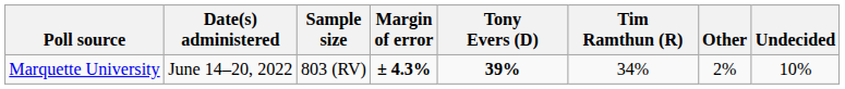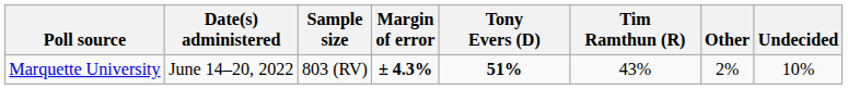Marquette University | Tony Evers (D): 39% -> 51%
Marquette University | Tim Ramthun (R): 34% -> 43%
